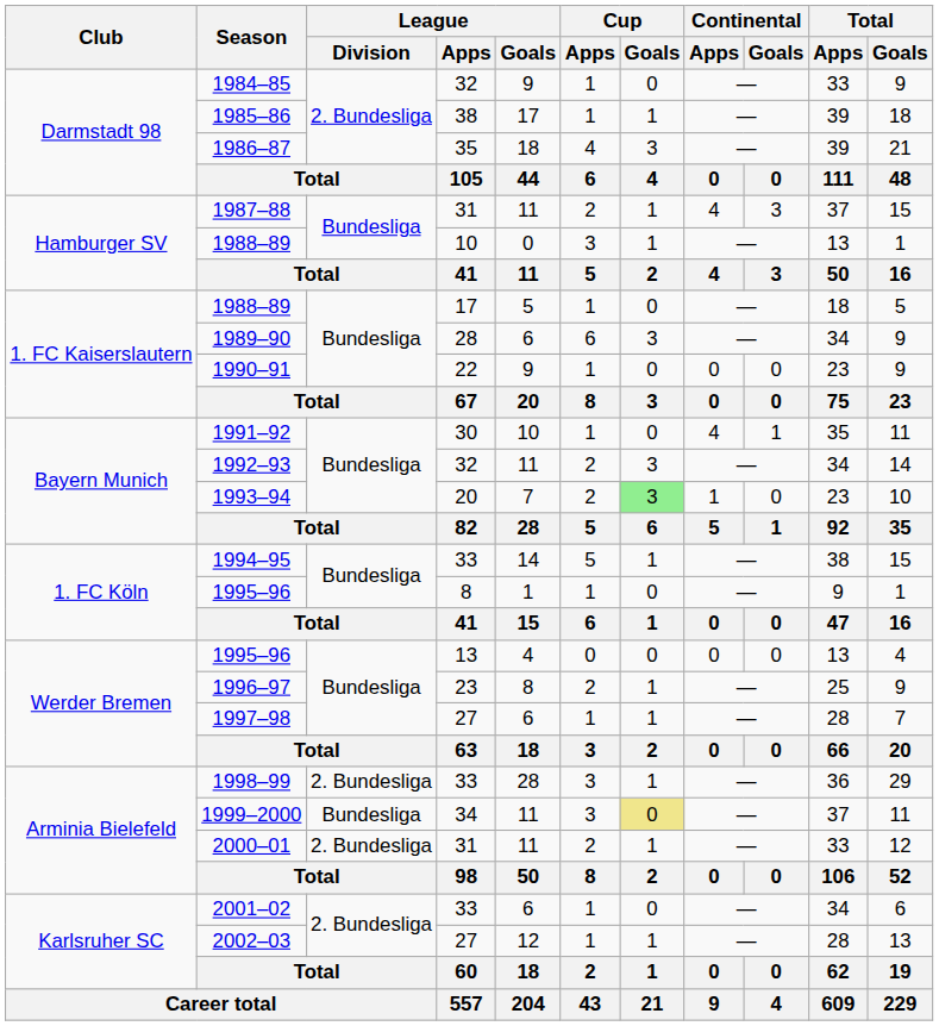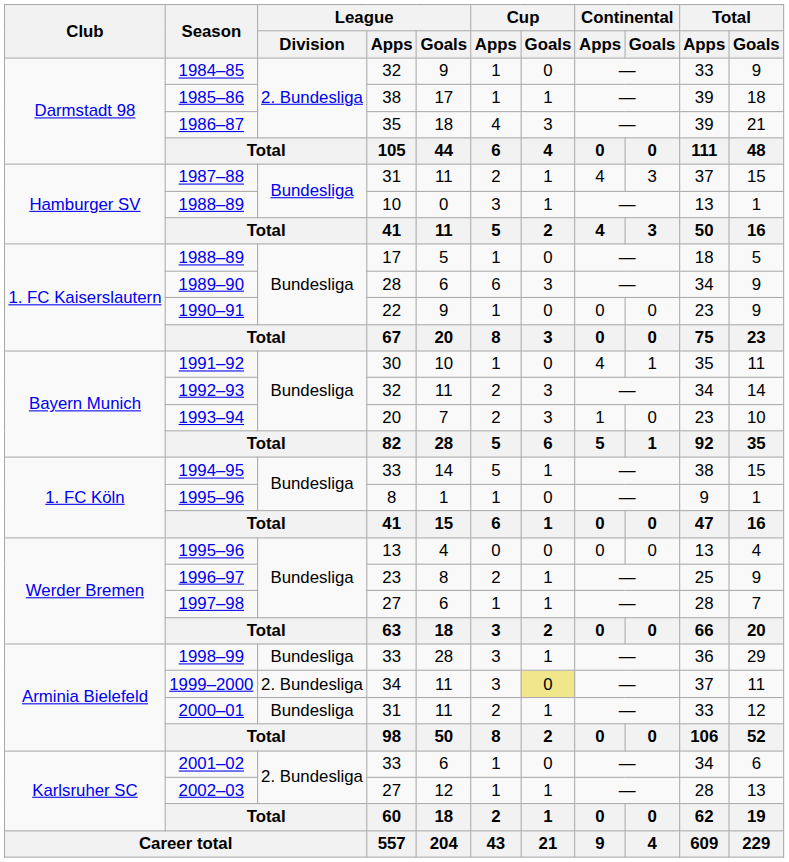1993–94 | Cup / Goals: lightgreen background -> no background
1998–99 | League / Division: 2. Bundesliga -> Bundesliga
1999–2000 | League / Division: Bundesliga -> 2. Bundesliga
2000–01 | League / Division: 2. Bundesliga -> Bundesliga
